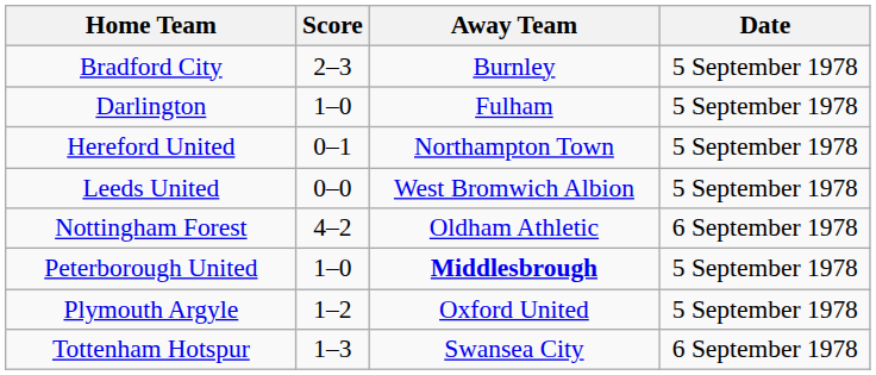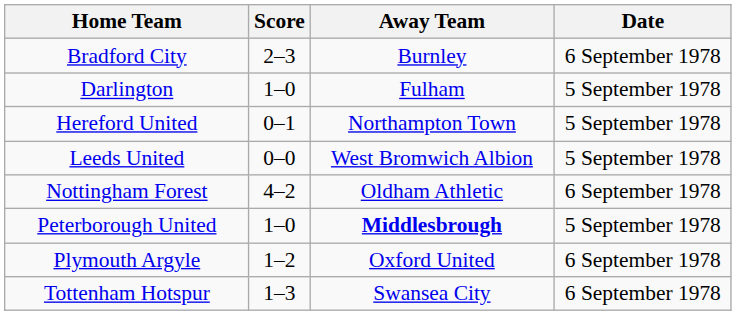Bradford City | Date: 5 September 1978 -> 6 September 1978
Plymouth Argyle | Date: 5 September 1978 -> 6 September 1978
